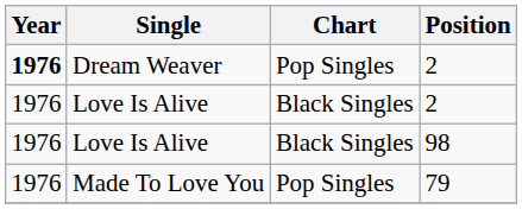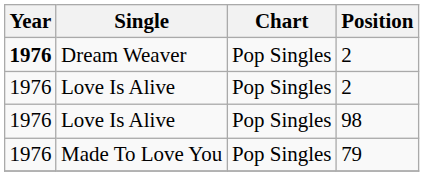Love Is Alive / 2 | Chart: Black Singles -> Pop Singles
Love Is Alive / 98 | Chart: Black Singles -> Pop Singles
